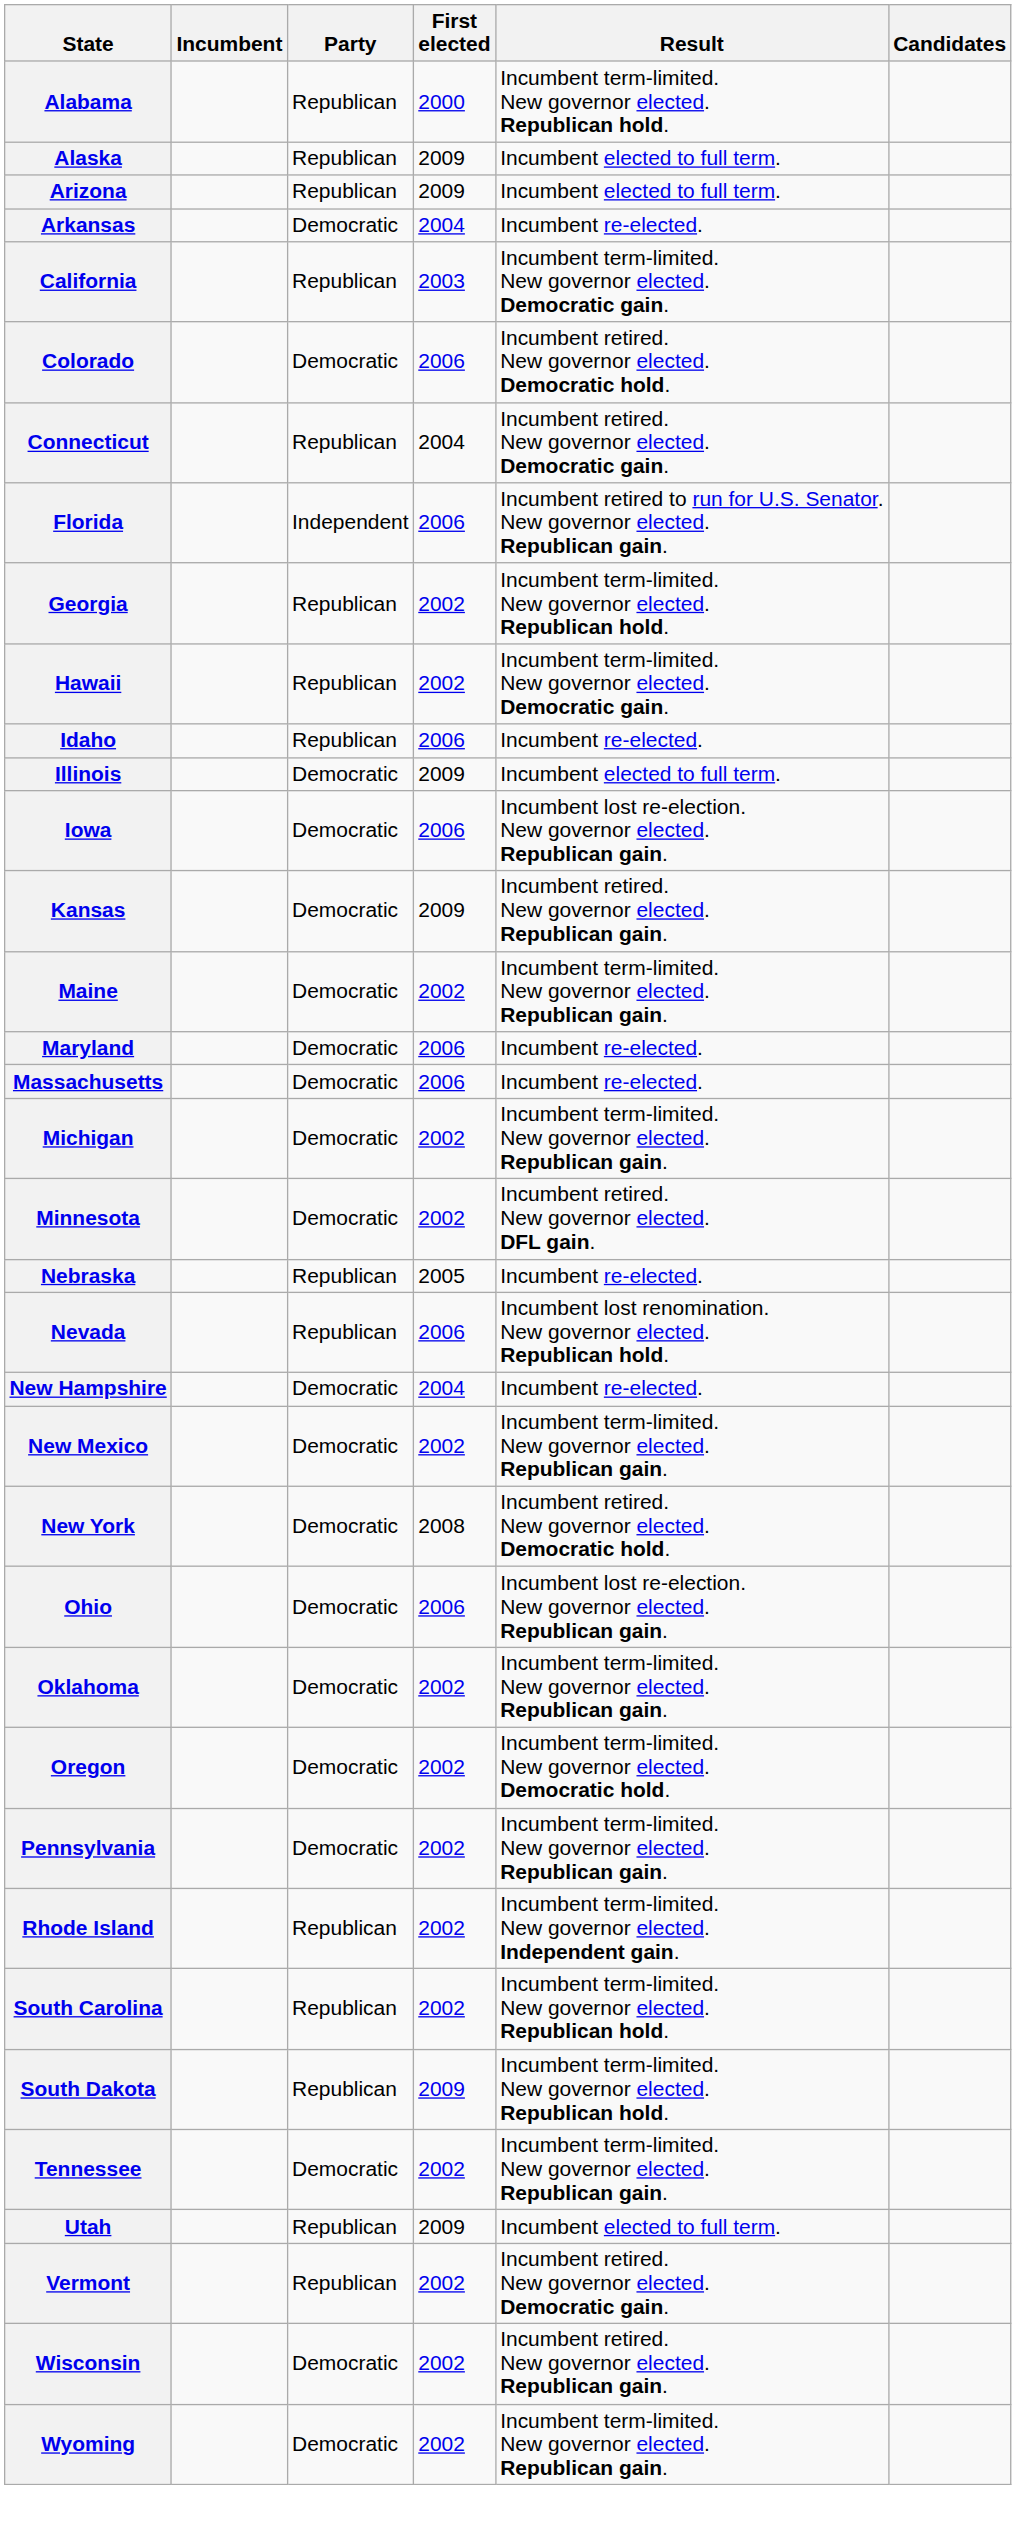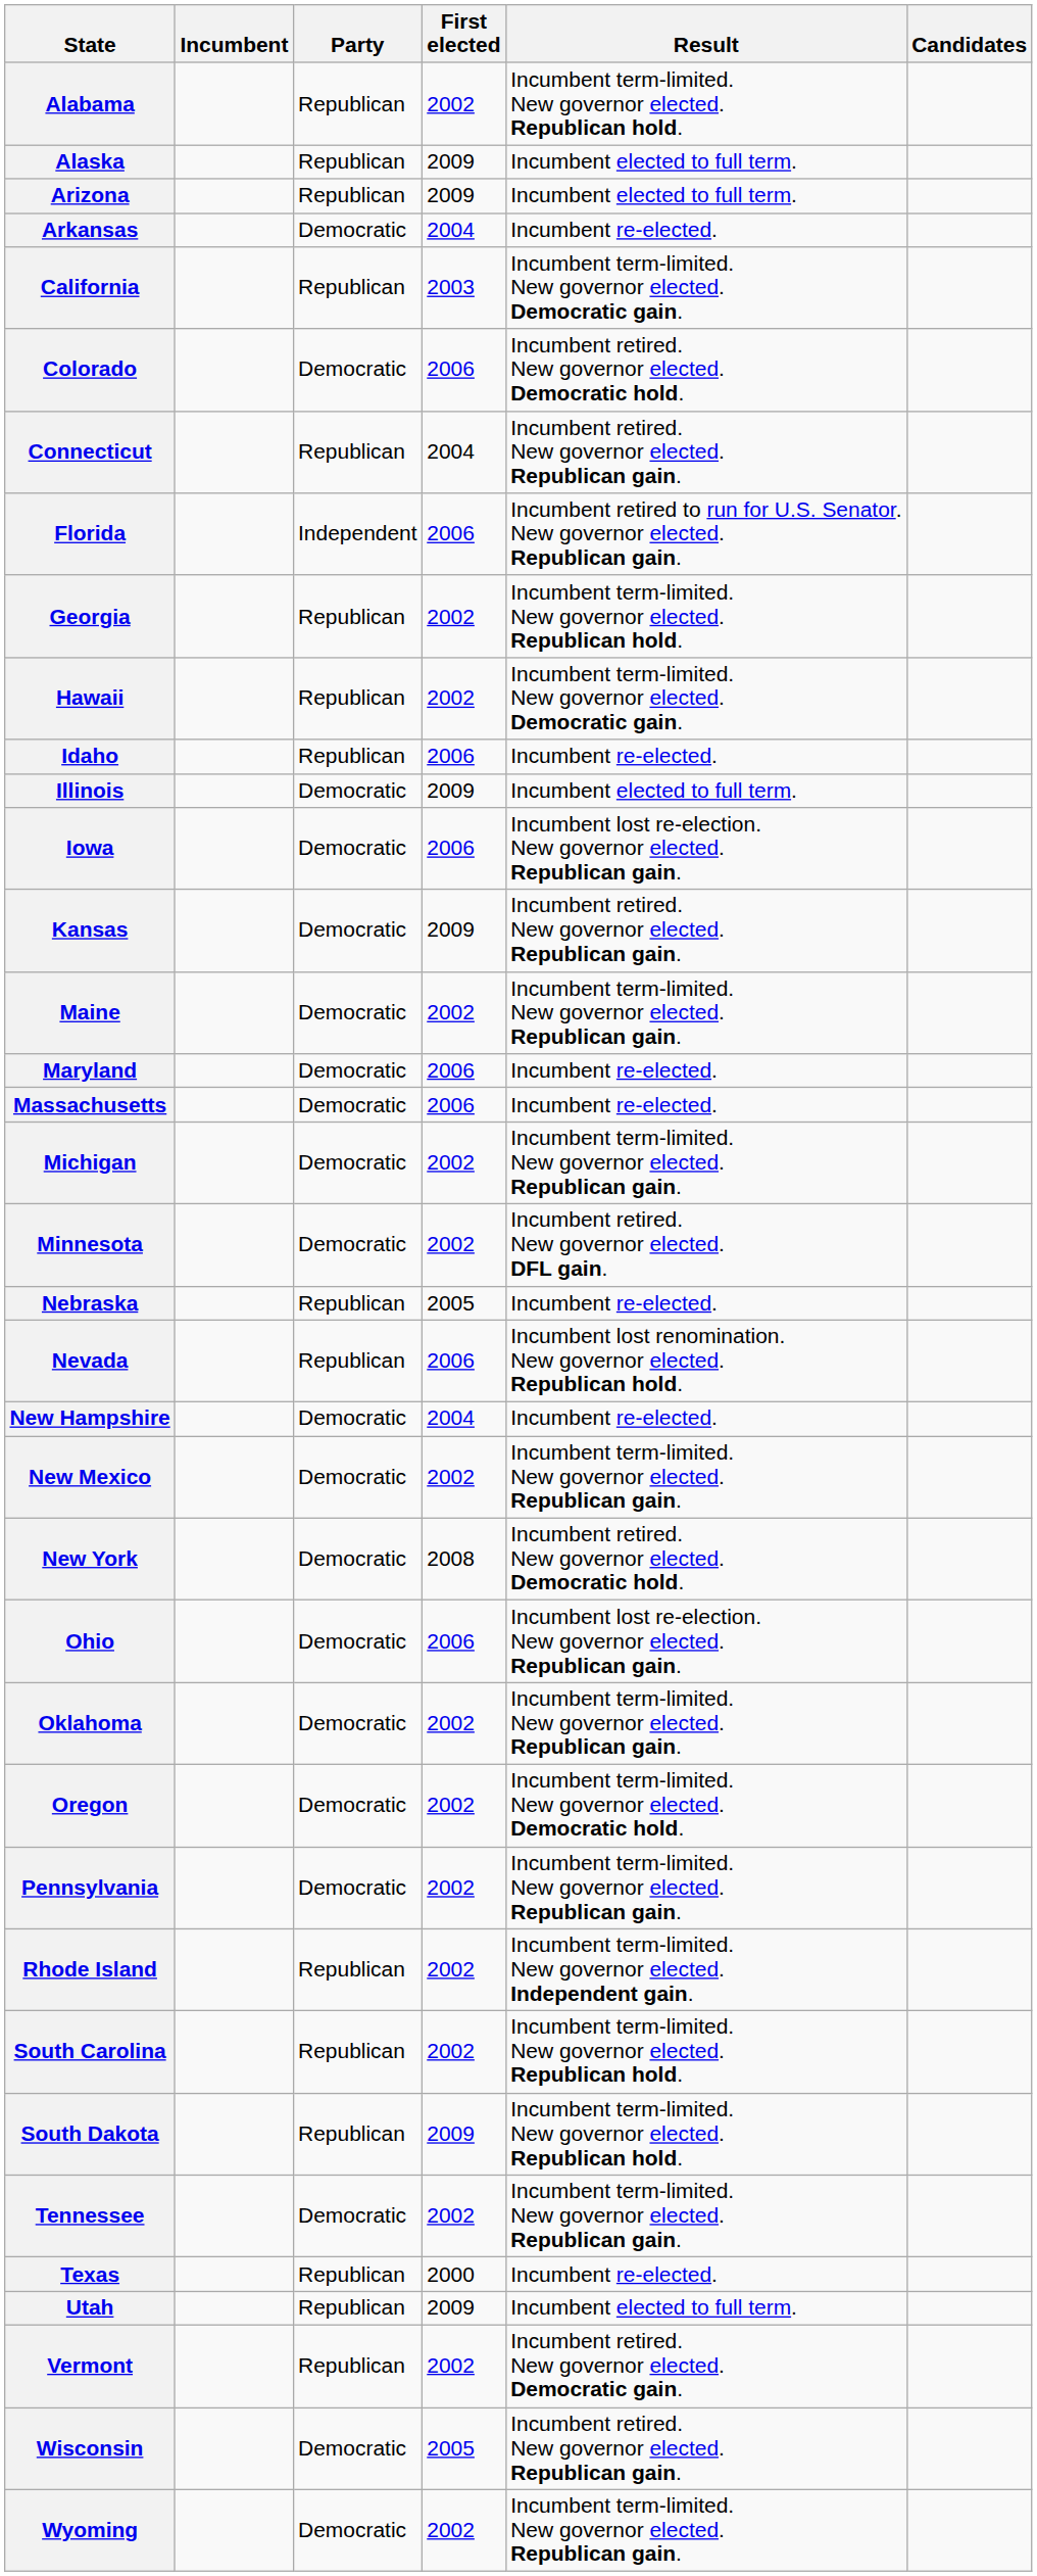Alabama | First elected: 2000 -> 2002
Connecticut | Result: Incumbent retired. New governor elected. Democratic gain. -> Incumbent retired. New governor elected. Republican gain.
+ row: Texas | Republican | 2000 | Incumbent re-elected.
Wisconsin | First elected: 2002 -> 2005
